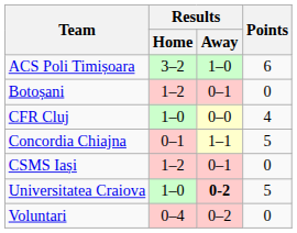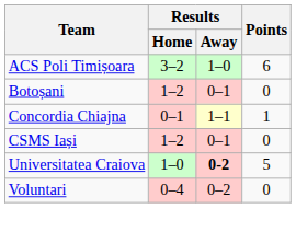- row: CFR Cluj | 1–0 | 0–0 | 4
Concordia Chiajna | Points: 5 -> 1
